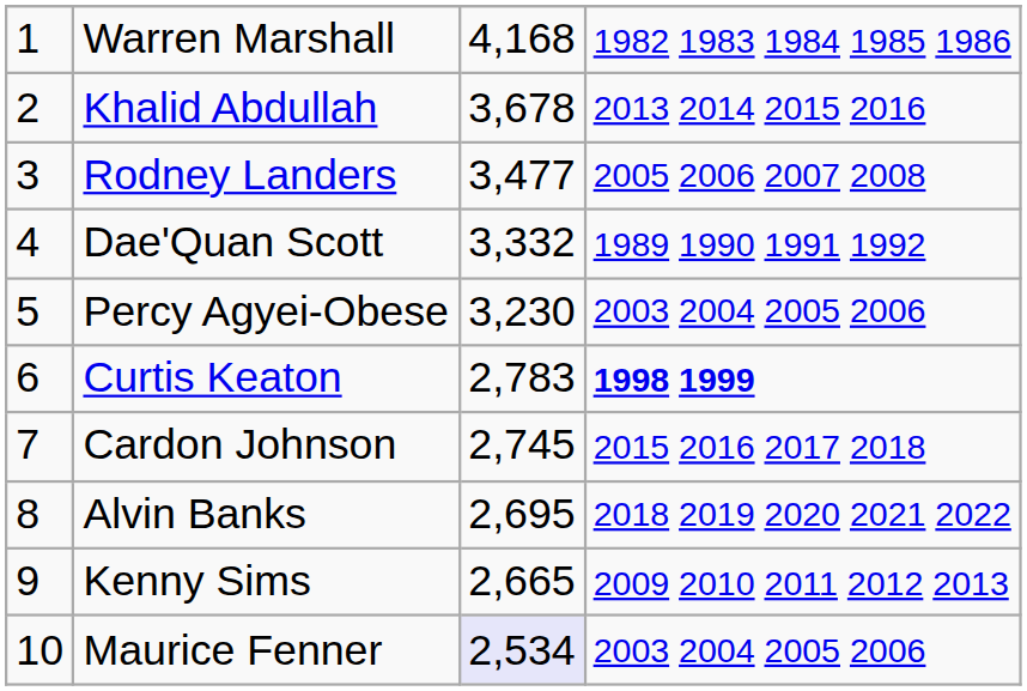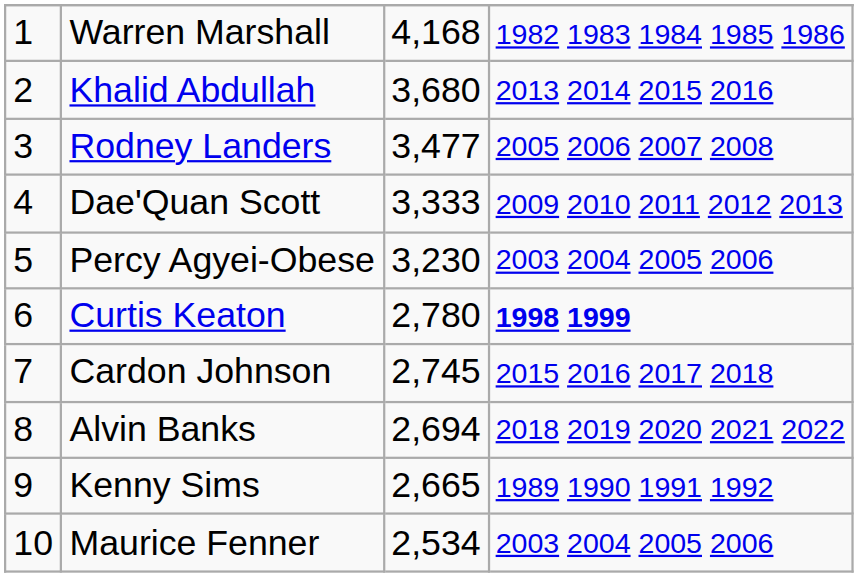Khalid Abdullah | column 3: 3,678 -> 3,680
Dae'Quan Scott | column 3: 3,332 -> 3,333
Dae'Quan Scott | column 4: 1989 1990 1991 1992 -> 2009 2010 2011 2012 2013
Curtis Keaton | column 3: 2,783 -> 2,780
Alvin Banks | column 3: 2,695 -> 2,694
Kenny Sims | column 4: 2009 2010 2011 2012 2013 -> 1989 1990 1991 1992
Maurice Fenner | column 3: lavender background -> no background
